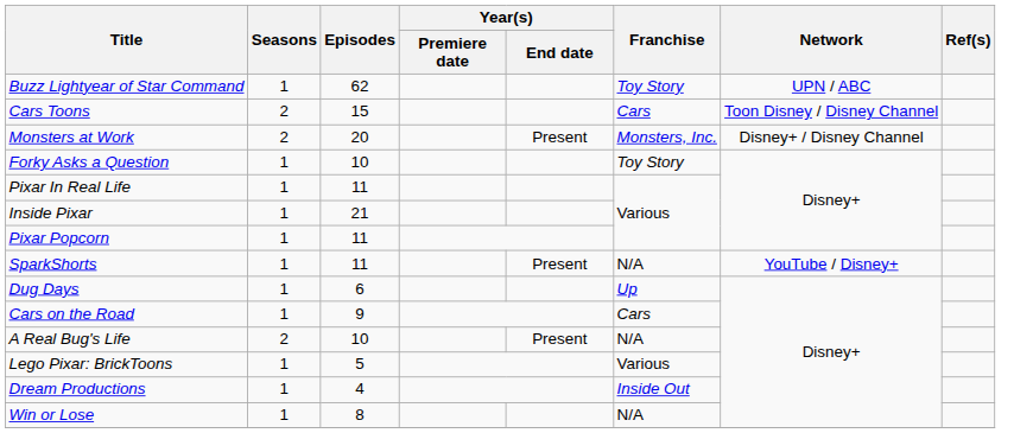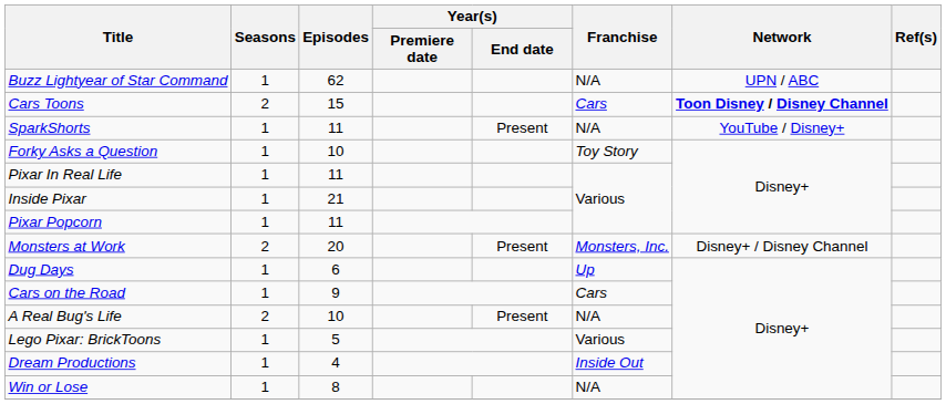Buzz Lightyear of Star Command | Franchise: Toy Story -> N/A
Cars Toons | Network: normal -> bold
rows swapped: SparkShorts <-> Monsters at Work
